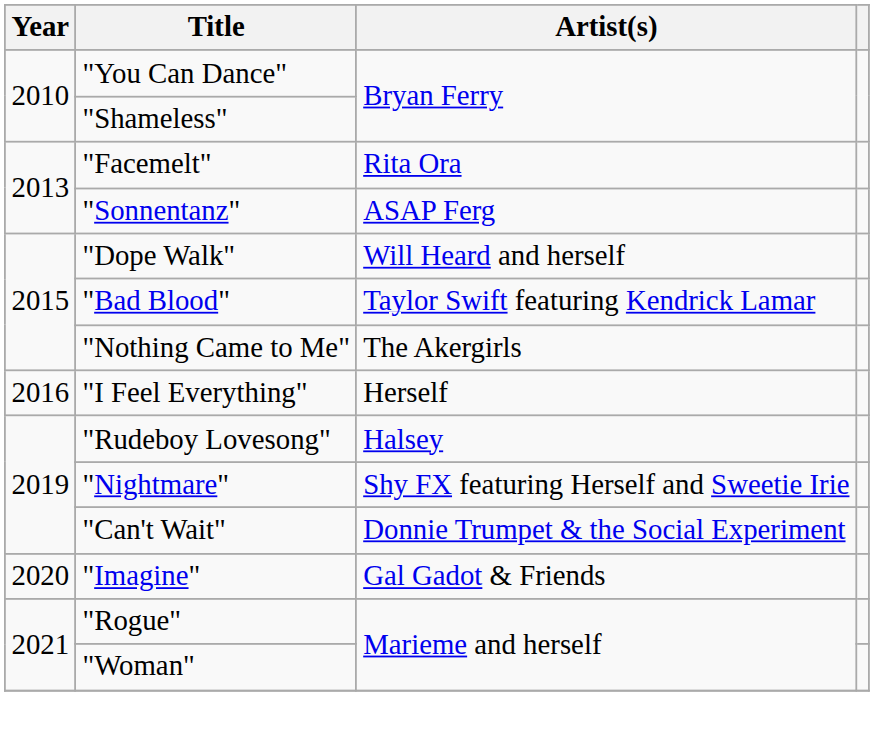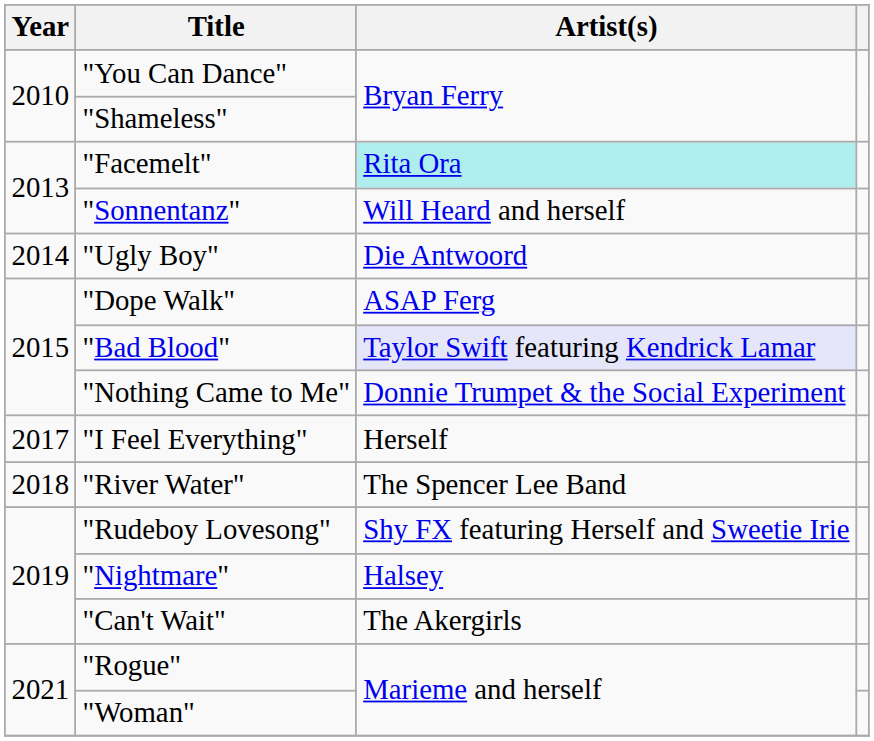"Facemelt" | Artist(s): no background -> paleturquoise background
"Sonnentanz" | Artist(s): ASAP Ferg -> Will Heard and herself
+ row: 2014 | "Ugly Boy" | Die Antwoord
"Dope Walk" | Artist(s): Will Heard and herself -> ASAP Ferg
"Bad Blood" | Artist(s): no background -> lavender background
"Nothing Came to Me" | Artist(s): The Akergirls -> Donnie Trumpet & the Social Experiment
"I Feel Everything" | Year: 2016 -> 2017
+ row: 2018 | "River Water" | The Spencer Lee Band
"Rudeboy Lovesong" | Artist(s): Halsey -> Shy FX featuring Herself and Sweetie Irie
"Nightmare" | Artist(s): Shy FX featuring Herself and Sweetie Irie -> Halsey
"Can't Wait" | Artist(s): Donnie Trumpet & the Social Experiment -> The Akergirls
- row: 2020 | "Imagine" | Gal Gadot & Friends
